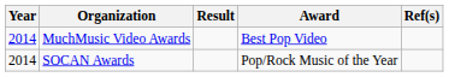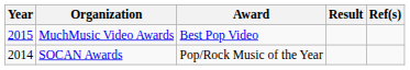columns swapped: Award <-> Result
MuchMusic Video Awards | Year: 2014 -> 2015
